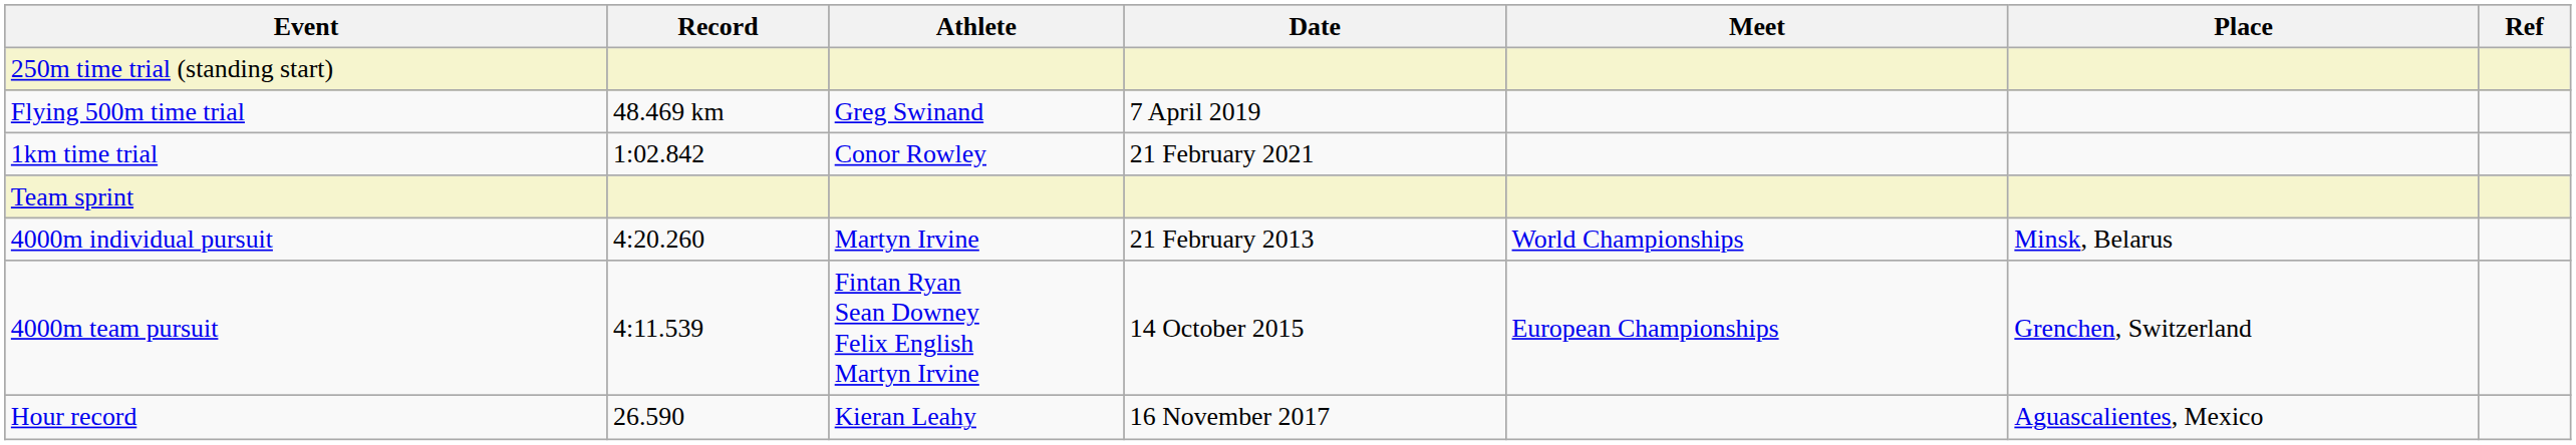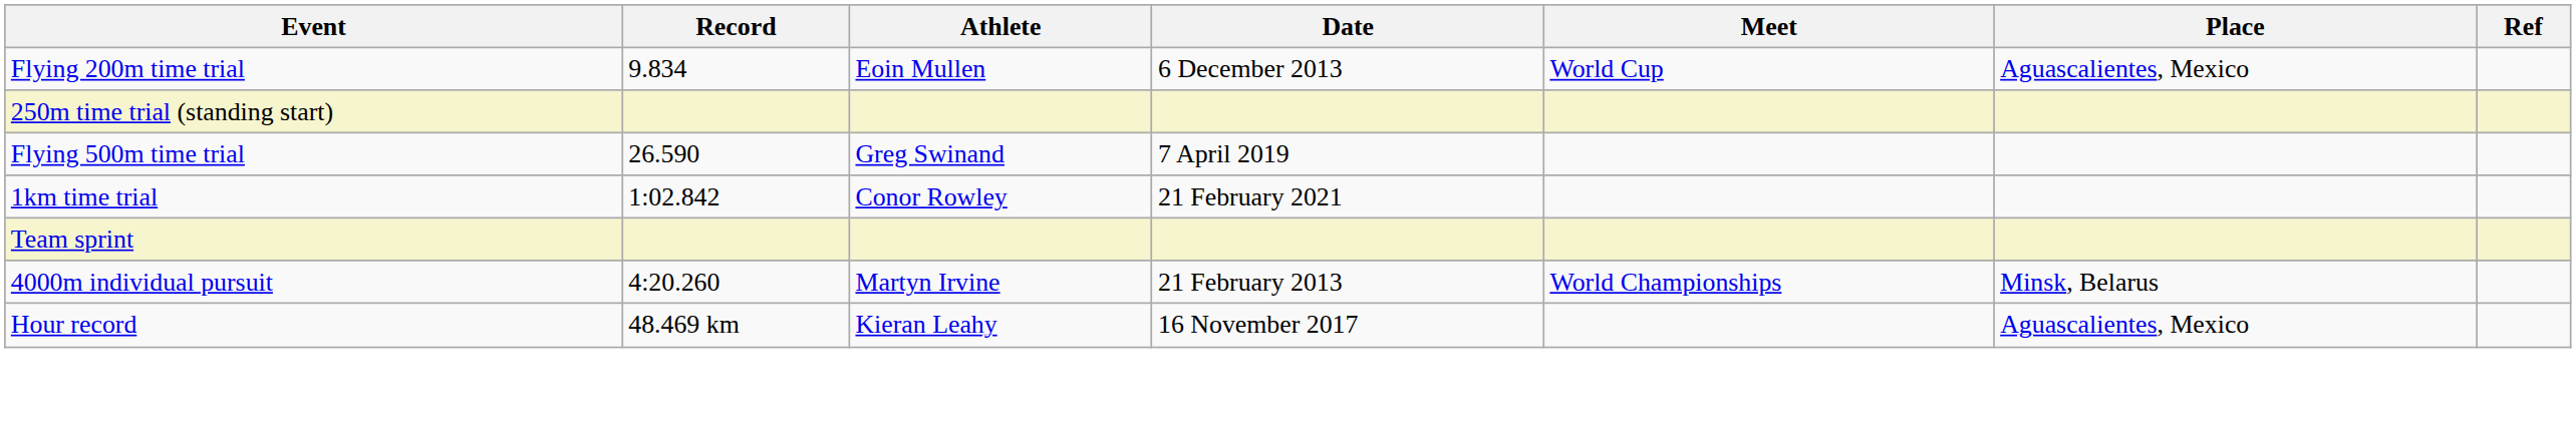+ row: Flying 200m time trial | 9.834 | Eoin Mullen | 6 December 2013 | World Cup | Aguascalientes, Mexico
Flying 500m time trial | Record: 48.469 km -> 26.590
- row: 4000m team pursuit | 4:11.539 | Fintan Ryan Sean Downey Felix English Martyn Irvine | 14 October 2015 | European Championships | Grenchen, Switzerland
Hour record | Record: 26.590 -> 48.469 km
